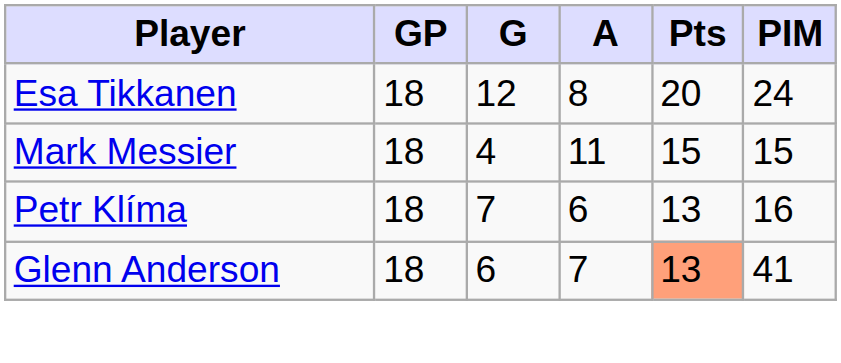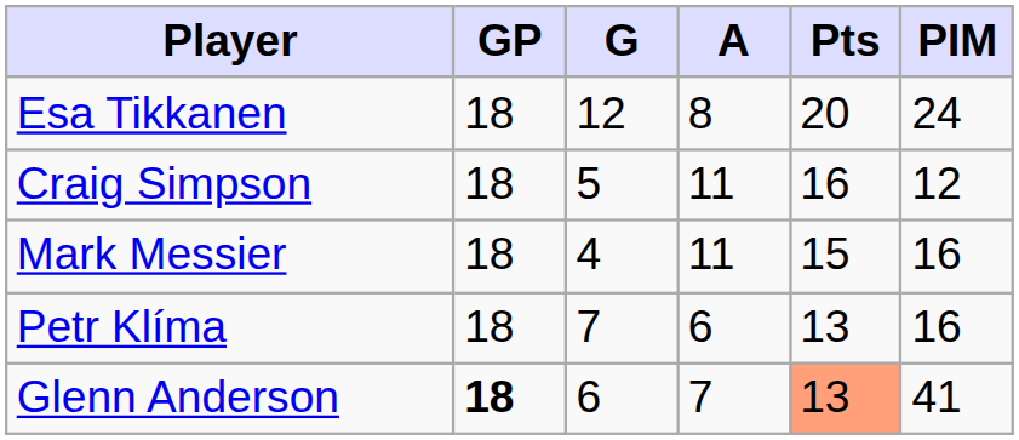+ row: Craig Simpson | 18 | 5 | 11 | 16 | 12
Mark Messier | PIM: 15 -> 16
Glenn Anderson | GP: normal -> bold
